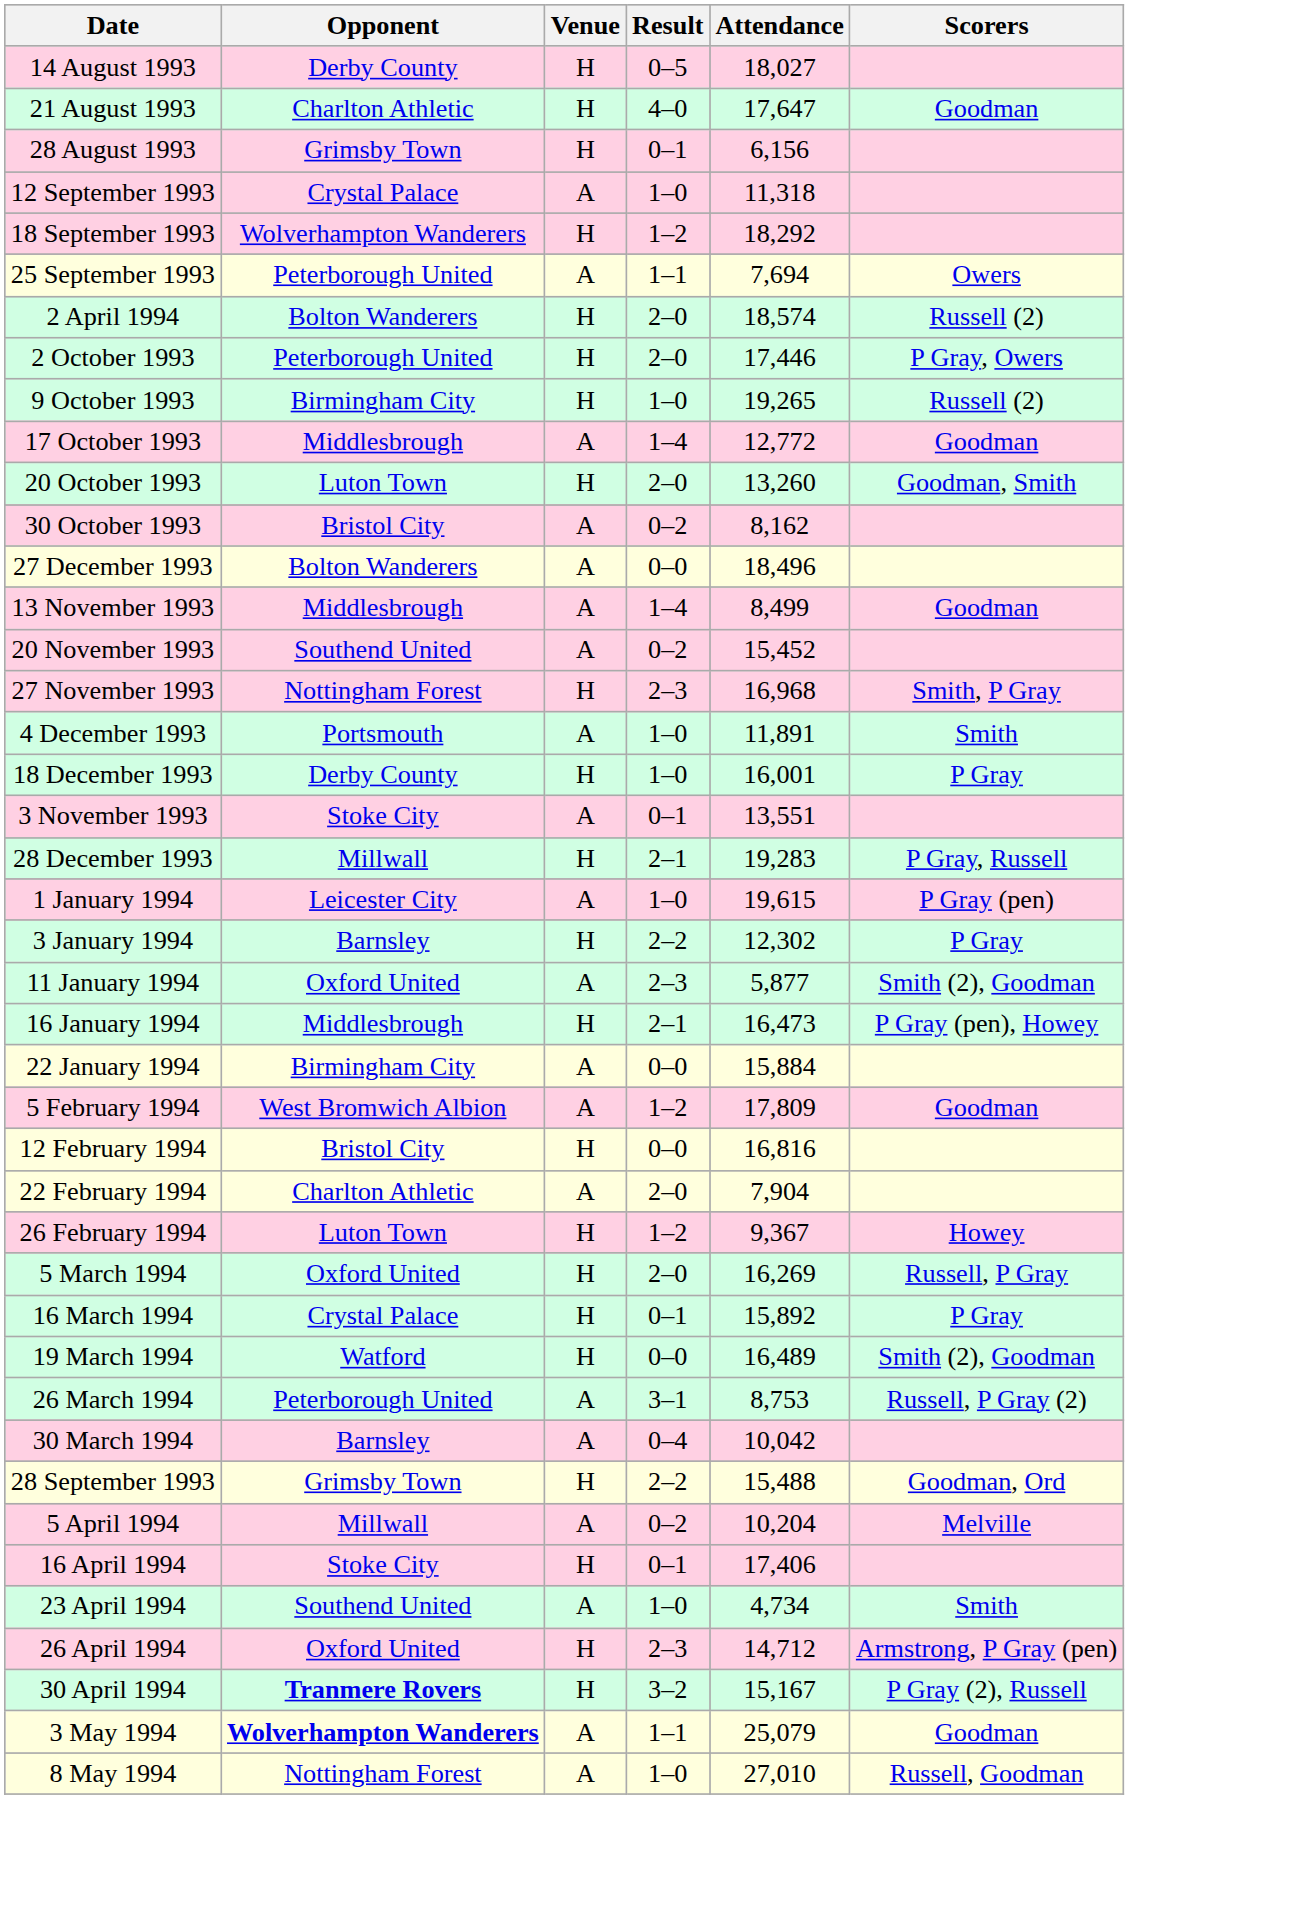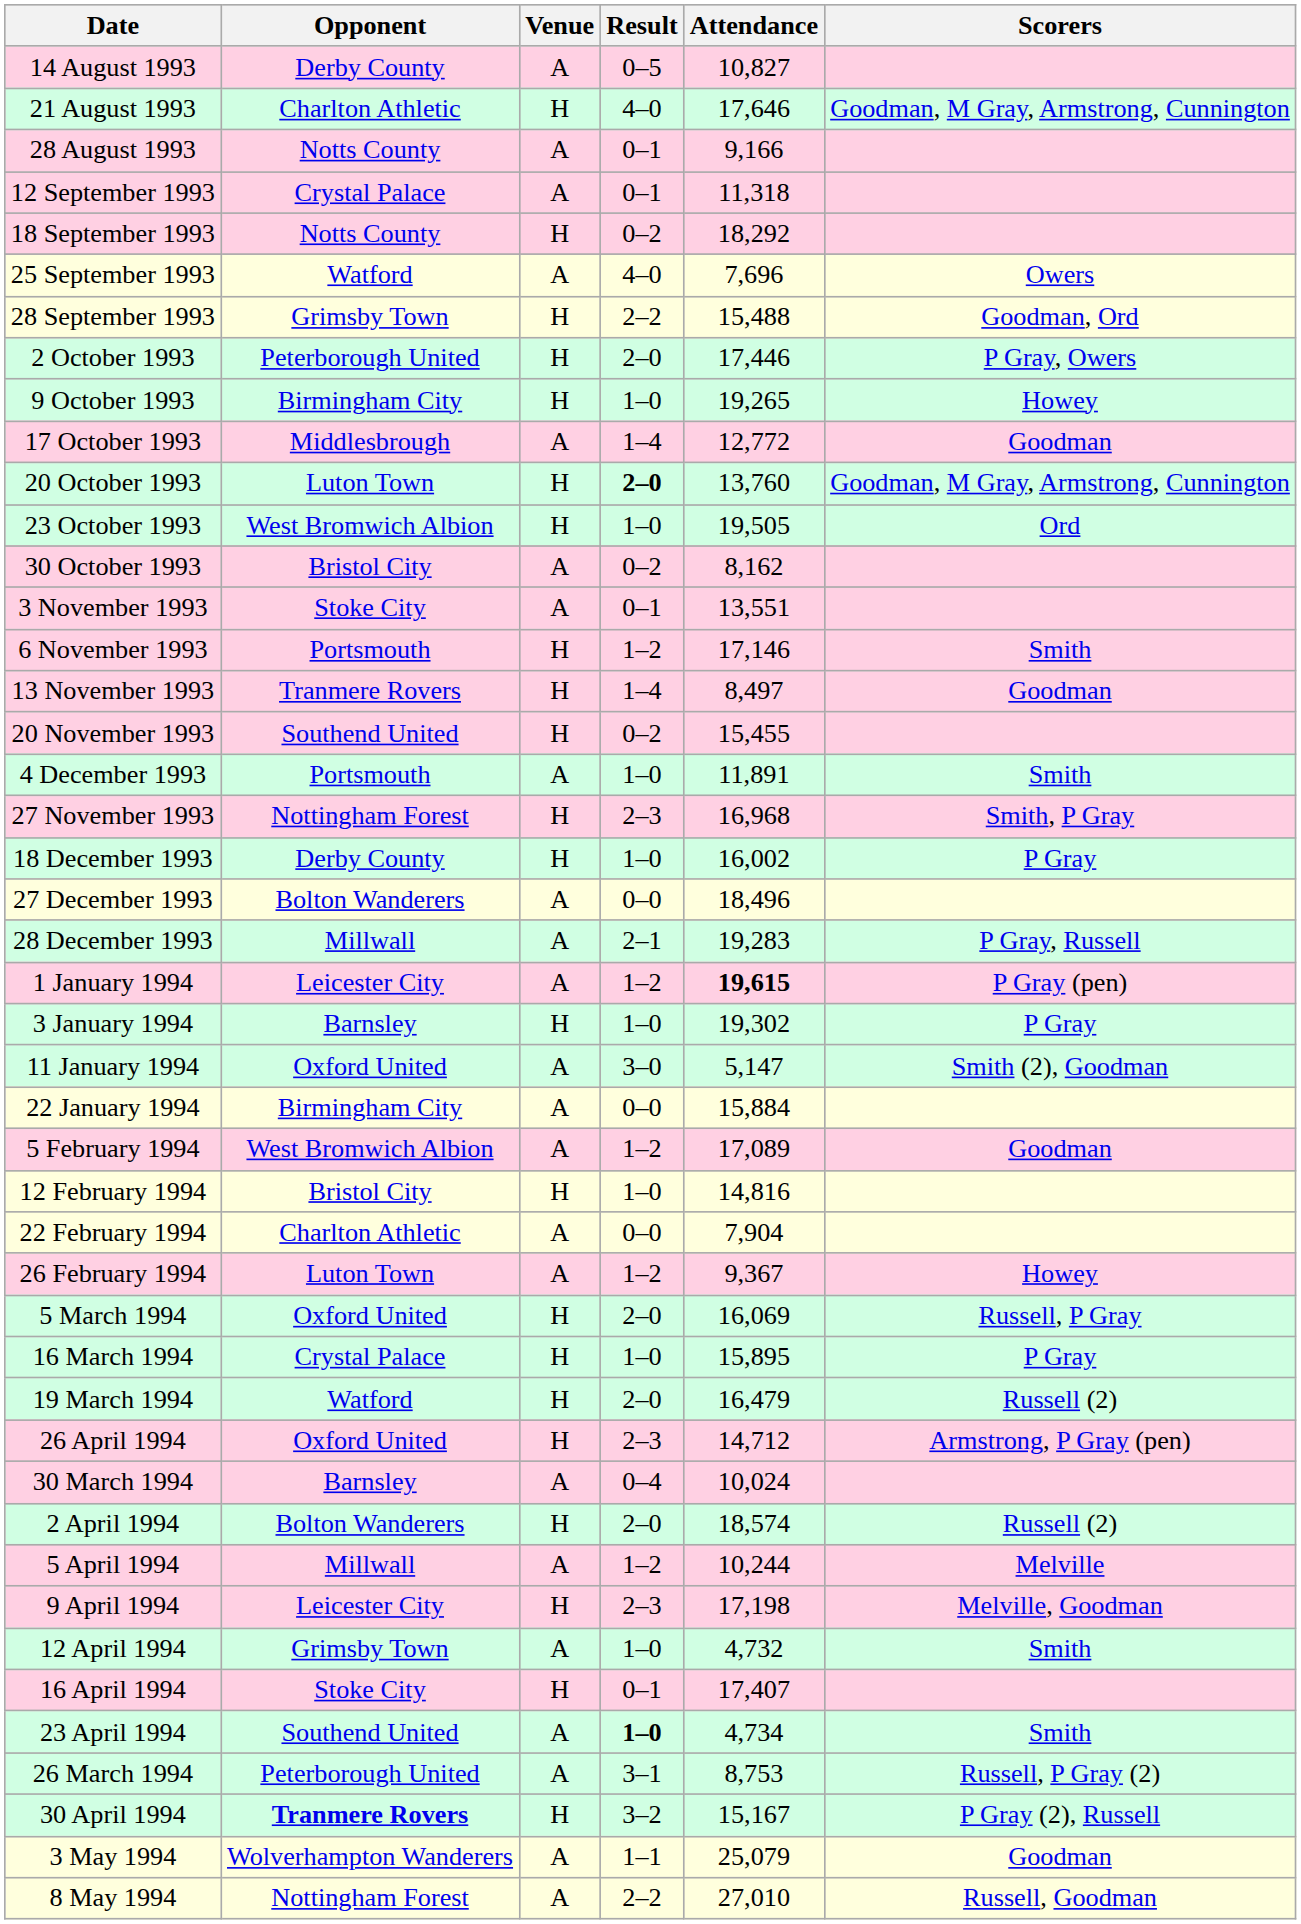14 August 1993 | Venue: H -> A
14 August 1993 | Attendance: 18,027 -> 10,827
21 August 1993 | Attendance: 17,647 -> 17,646
21 August 1993 | Scorers: Goodman -> Goodman, M Gray, Armstrong, Cunnington
28 August 1993 | Opponent: Grimsby Town -> Notts County
28 August 1993 | Venue: H -> A
28 August 1993 | Attendance: 6,156 -> 9,166
12 September 1993 | Result: 1–0 -> 0–1
18 September 1993 | Opponent: Wolverhampton Wanderers -> Notts County
18 September 1993 | Result: 1–2 -> 0–2
25 September 1993 | Opponent: Peterborough United -> Watford
25 September 1993 | Result: 1–1 -> 4–0
25 September 1993 | Attendance: 7,694 -> 7,696
rows swapped: 28 September 1993 <-> 2 April 1994
9 October 1993 | Scorers: Russell (2) -> Howey
20 October 1993 | Result: normal -> bold
20 October 1993 | Attendance: 13,260 -> 13,760
20 October 1993 | Scorers: Goodman, Smith -> Goodman, M Gray, Armstrong, Cunnington
+ row: 23 October 1993 | West Bromwich Albion | H | 1–0 | 19,505 | Ord
rows swapped: 3 November 1993 <-> 27 December 1993
+ row: 6 November 1993 | Portsmouth | H | 1–2 | 17,146 | Smith
13 November 1993 | Opponent: Middlesbrough -> Tranmere Rovers
13 November 1993 | Venue: A -> H
13 November 1993 | Attendance: 8,499 -> 8,497
20 November 1993 | Venue: A -> H
20 November 1993 | Attendance: 15,452 -> 15,455
rows swapped: 27 November 1993 <-> 4 December 1993
18 December 1993 | Attendance: 16,001 -> 16,002
28 December 1993 | Venue: H -> A
1 January 1994 | Result: 1–0 -> 1–2
1 January 1994 | Attendance: normal -> bold
3 January 1994 | Result: 2–2 -> 1–0
3 January 1994 | Attendance: 12,302 -> 19,302
11 January 1994 | Result: 2–3 -> 3–0
11 January 1994 | Attendance: 5,877 -> 5,147
- row: 16 January 1994 | Middlesbrough | H | 2–1 | 16,473 | P Gray (pen), Howey
5 February 1994 | Attendance: 17,809 -> 17,089
12 February 1994 | Result: 0–0 -> 1–0
12 February 1994 | Attendance: 16,816 -> 14,816
22 February 1994 | Result: 2–0 -> 0–0
26 February 1994 | Venue: H -> A
5 March 1994 | Attendance: 16,269 -> 16,069
16 March 1994 | Result: 0–1 -> 1–0
16 March 1994 | Attendance: 15,892 -> 15,895
19 March 1994 | Result: 0–0 -> 2–0
19 March 1994 | Attendance: 16,489 -> 16,479
19 March 1994 | Scorers: Smith (2), Goodman -> Russell (2)
rows swapped: 26 March 1994 <-> 26 April 1994
30 March 1994 | Attendance: 10,042 -> 10,024
5 April 1994 | Result: 0–2 -> 1–2
5 April 1994 | Attendance: 10,204 -> 10,244
+ row: 9 April 1994 | Leicester City | H | 2–3 | 17,198 | Melville, Goodman
+ row: 12 April 1994 | Grimsby Town | A | 1–0 | 4,732 | Smith
16 April 1994 | Attendance: 17,406 -> 17,407
23 April 1994 | Result: normal -> bold
3 May 1994 | Opponent: bold -> normal
8 May 1994 | Result: 1–0 -> 2–2
